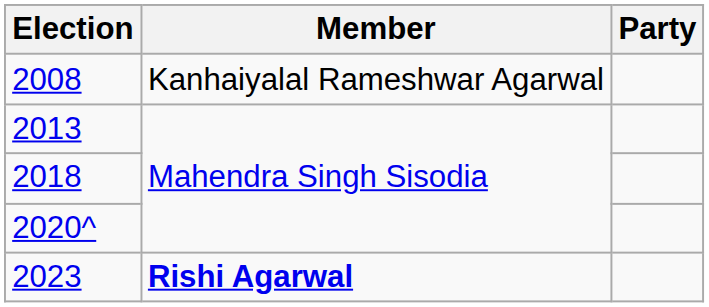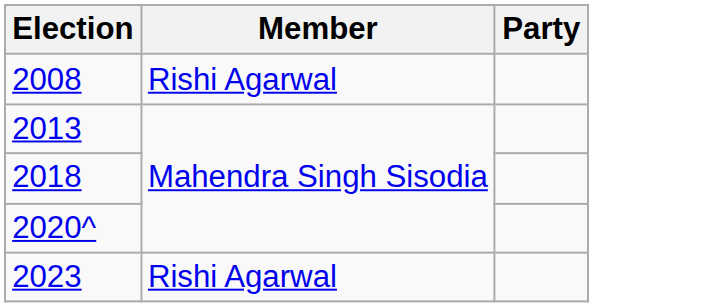2008 | Member: Kanhaiyalal Rameshwar Agarwal -> Rishi Agarwal
2023 | Member: bold -> normal
